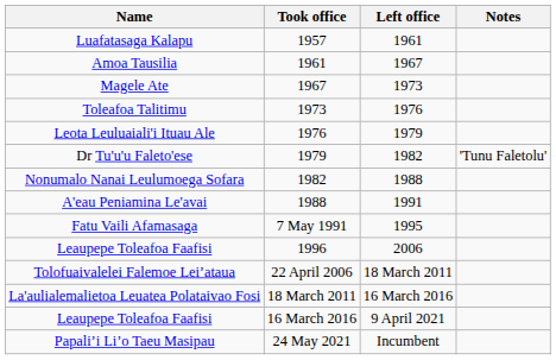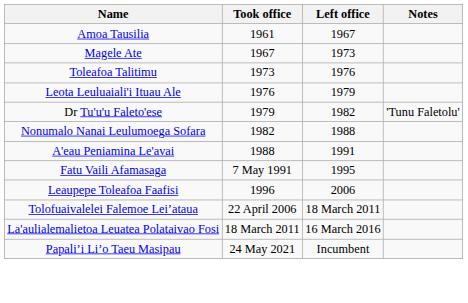- row: Luafatasaga Kalapu | 1957 | 1961
- row: Leaupepe Toleafoa Faafisi | 16 March 2016 | 9 April 2021
